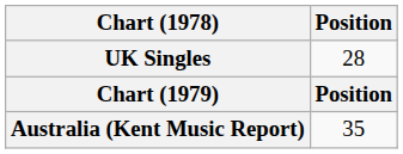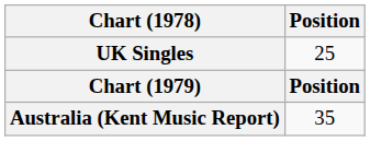UK Singles | Position: 28 -> 25
